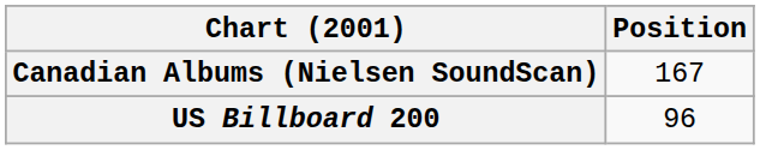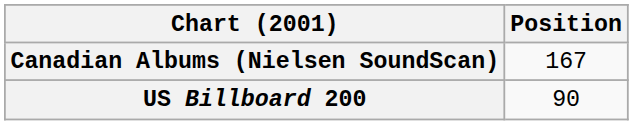US Billboard 200 | Position: 96 -> 90
